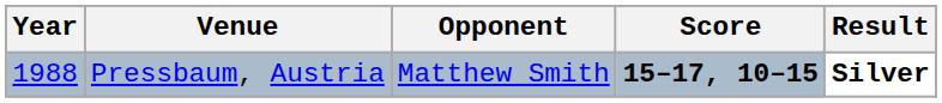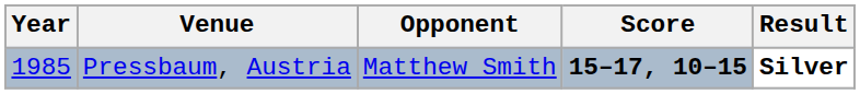Pressbaum, Austria | Year: 1988 -> 1985
